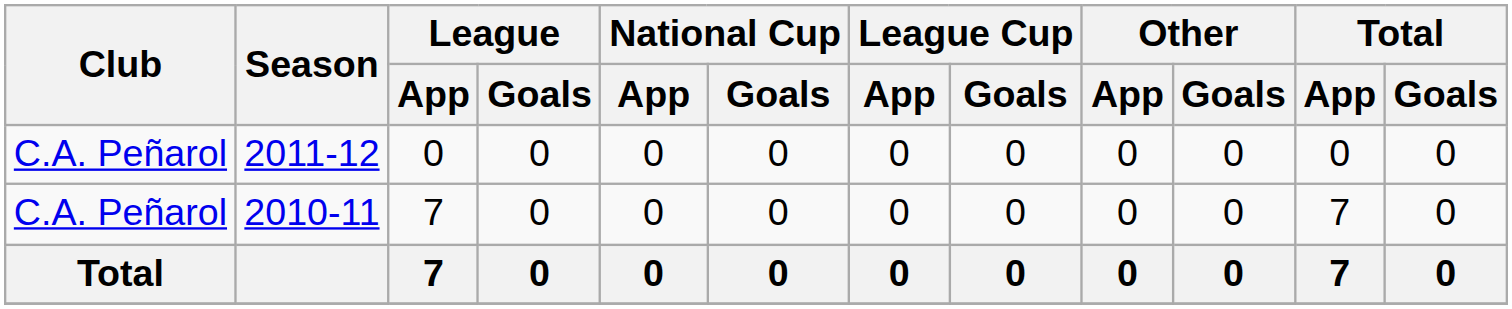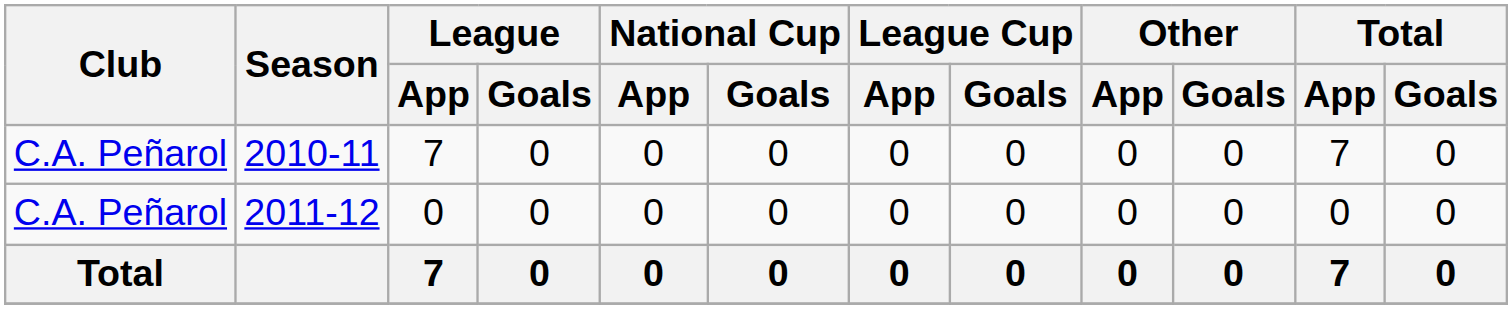rows swapped: 2010-11 <-> 2011-12
